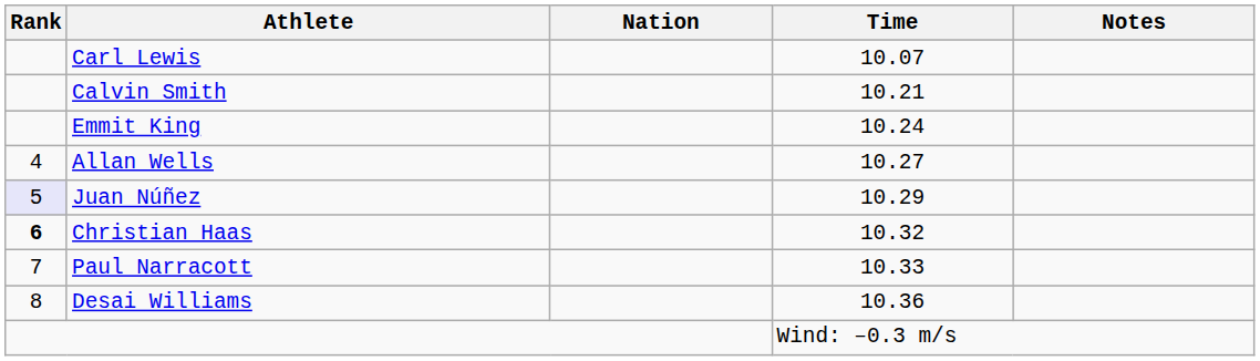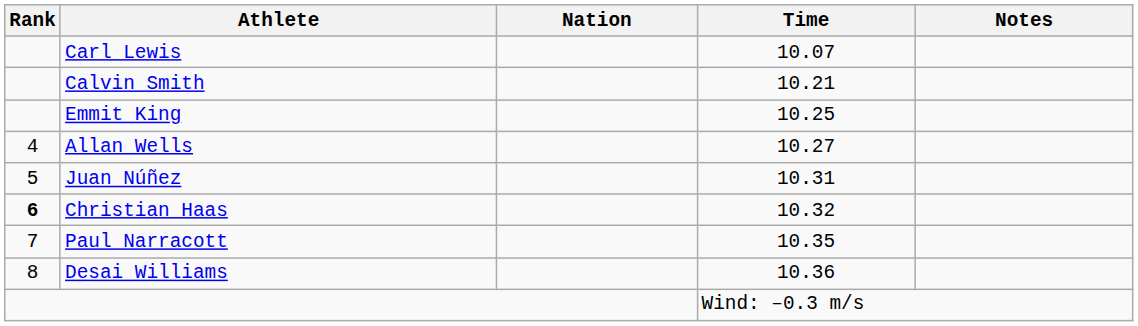Emmit King | Time: 10.24 -> 10.25
Juan Núñez | Rank: lavender background -> no background
Juan Núñez | Time: 10.29 -> 10.31
Paul Narracott | Time: 10.33 -> 10.35
